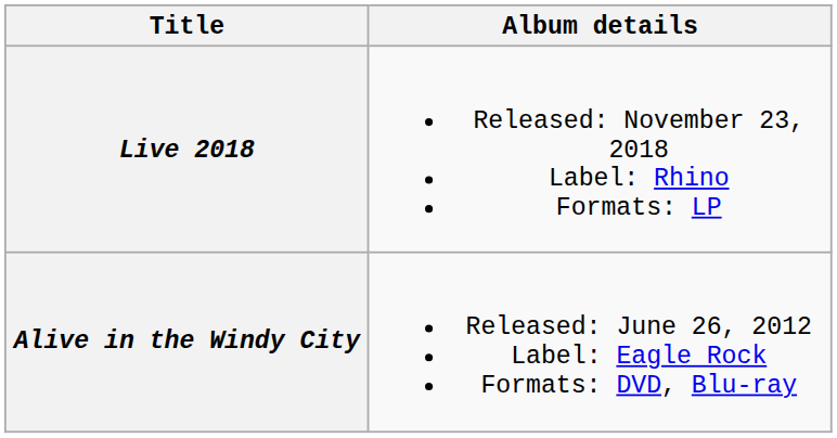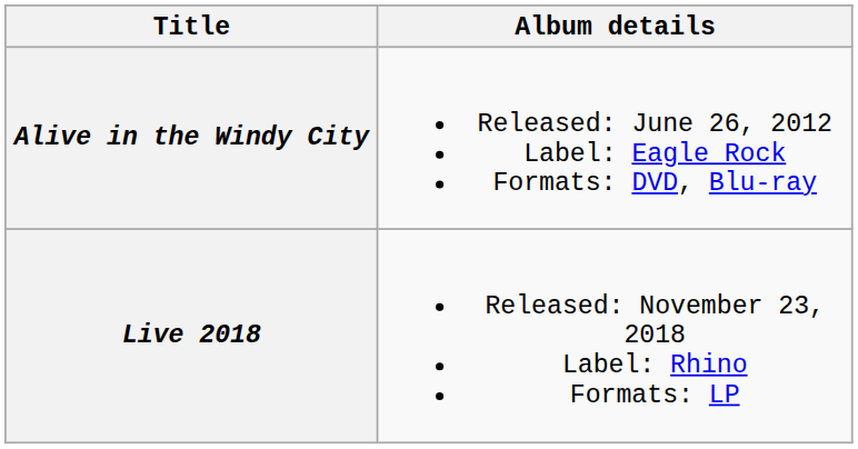rows swapped: Alive in the Windy City <-> Live 2018
